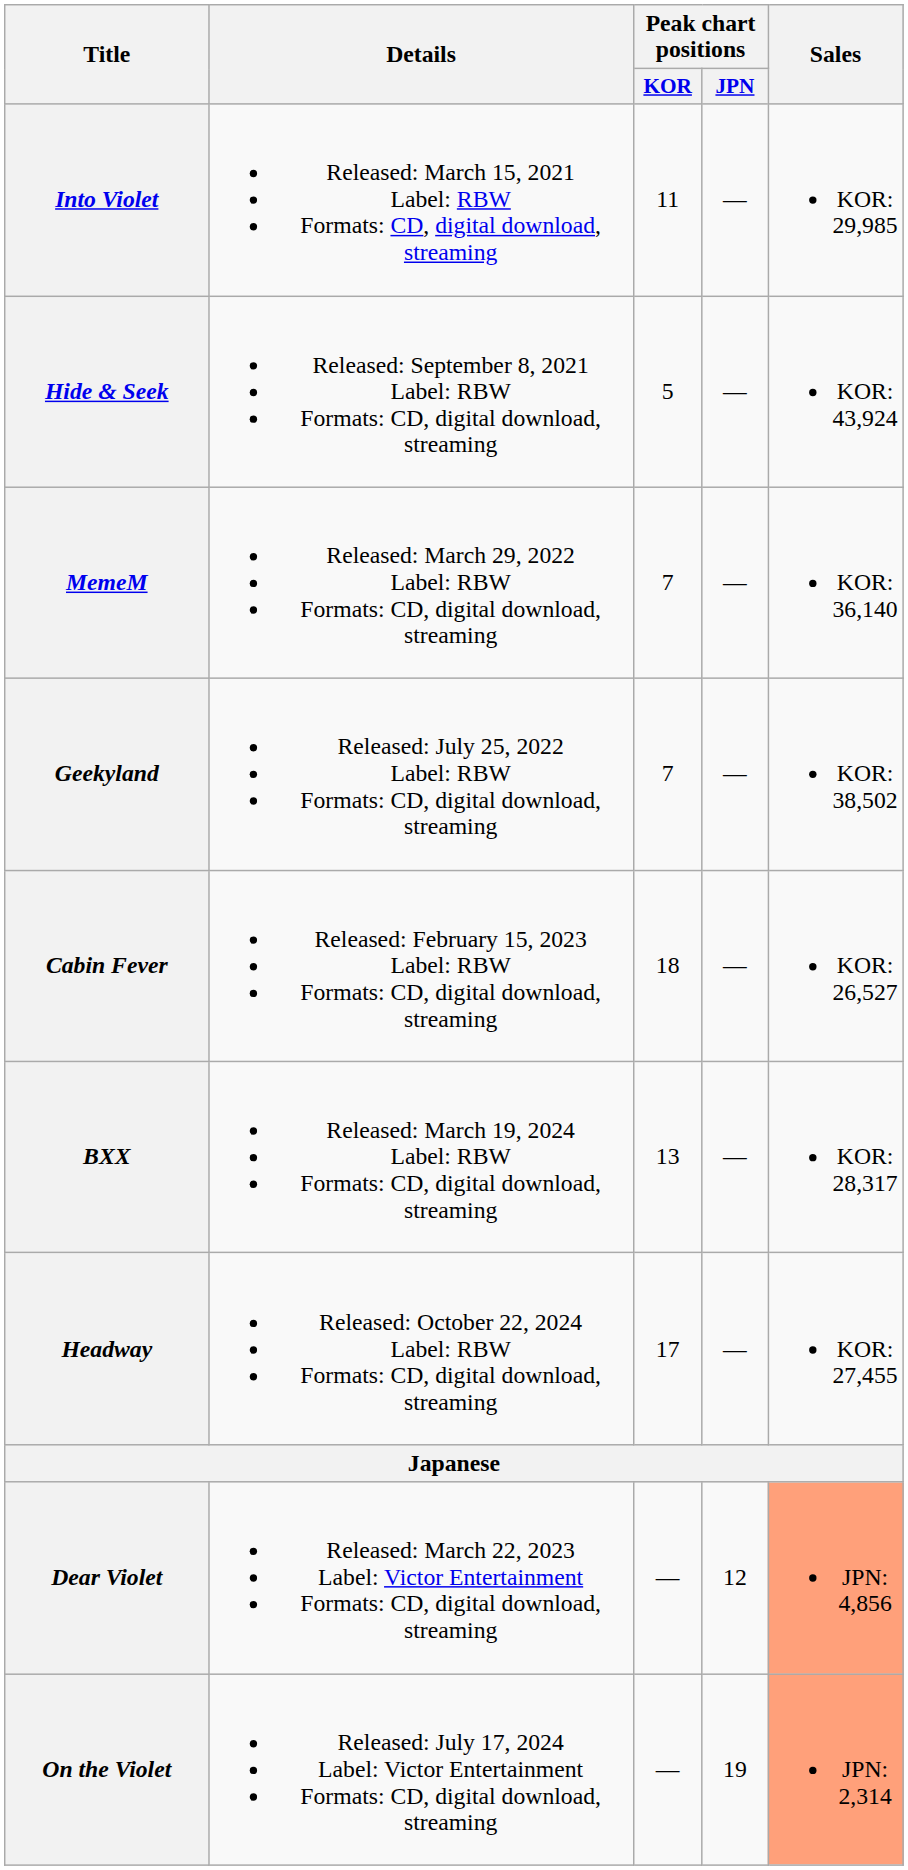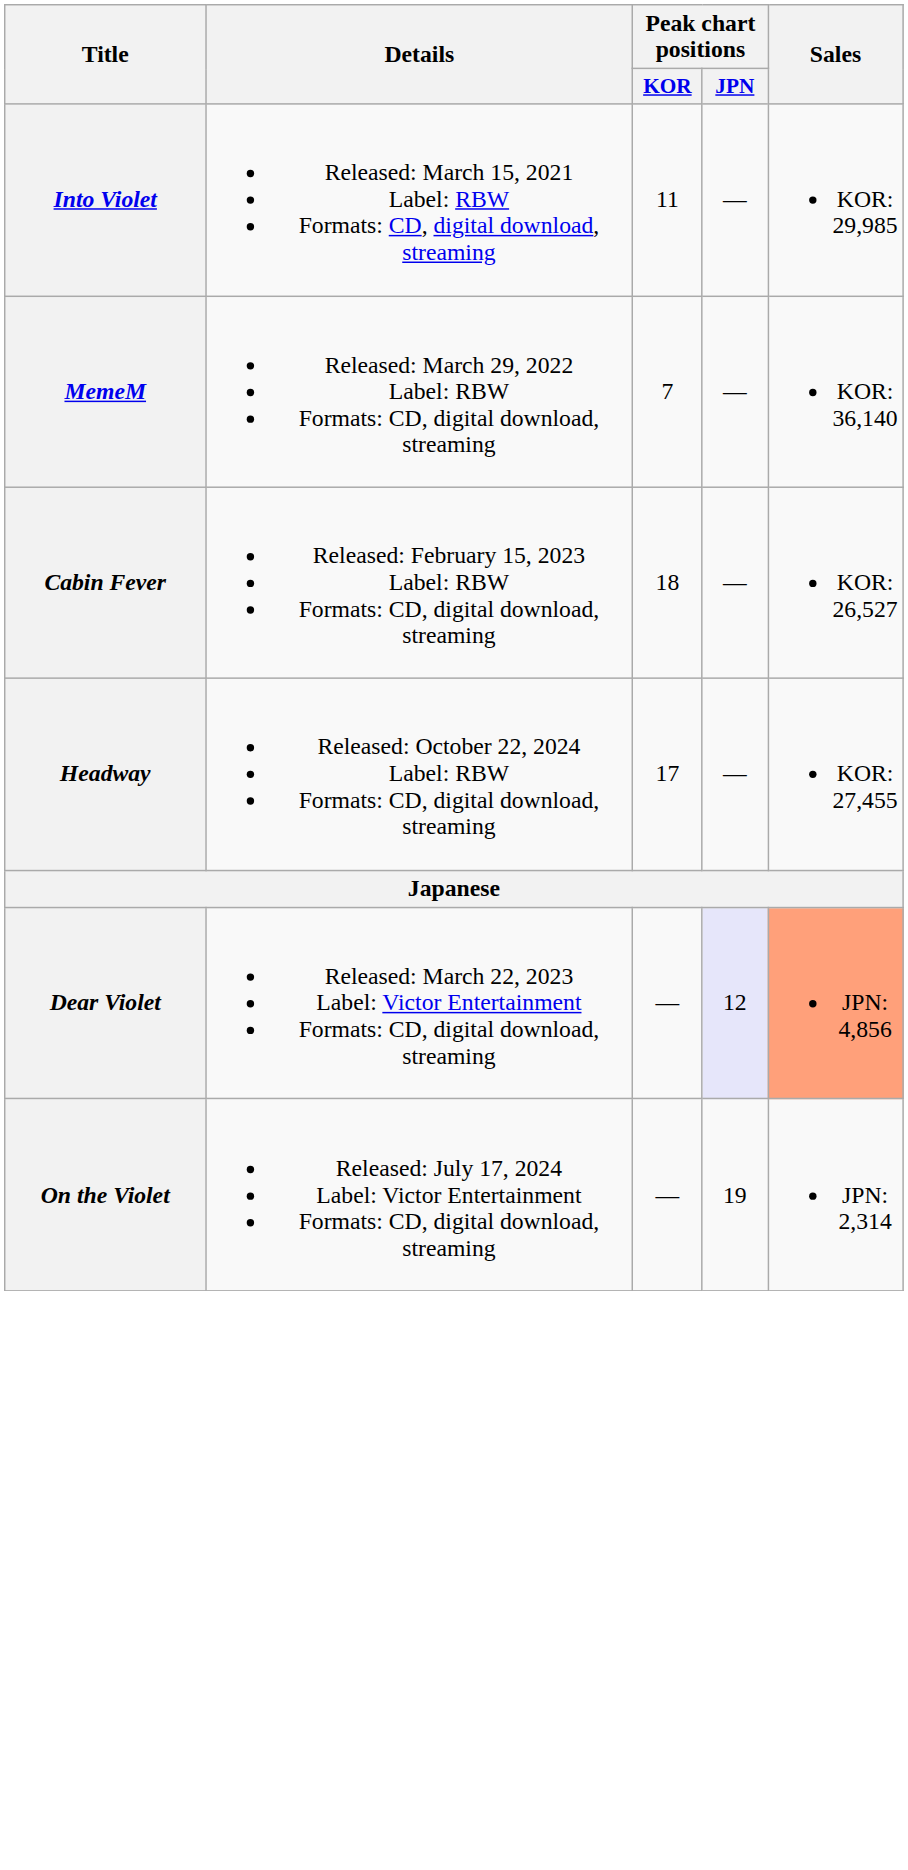- row: Hide & Seek | Released: September 8, 2021 Label: RBW Formats: CD, digital download, streaming | 5 | — | KOR: 43,924
- row: Geekyland | Released: July 25, 2022 Label: RBW Formats: CD, digital download, streaming | 7 | — | KOR: 38,502
- row: BXX | Released: March 19, 2024 Label: RBW Formats: CD, digital download, streaming | 13 | — | KOR: 28,317
Dear Violet | Peak chart positions / JPN: no background -> lavender background
On the Violet | Sales: lightsalmon background -> no background
